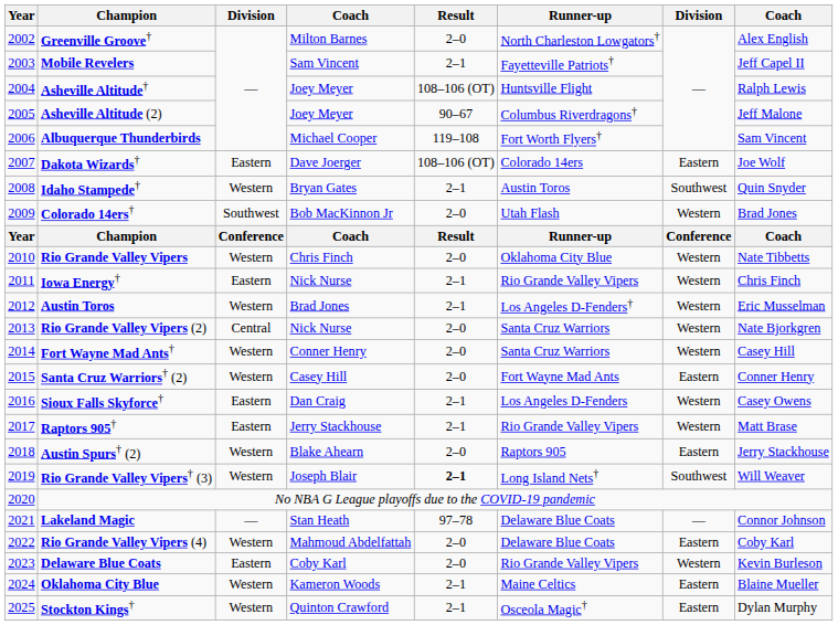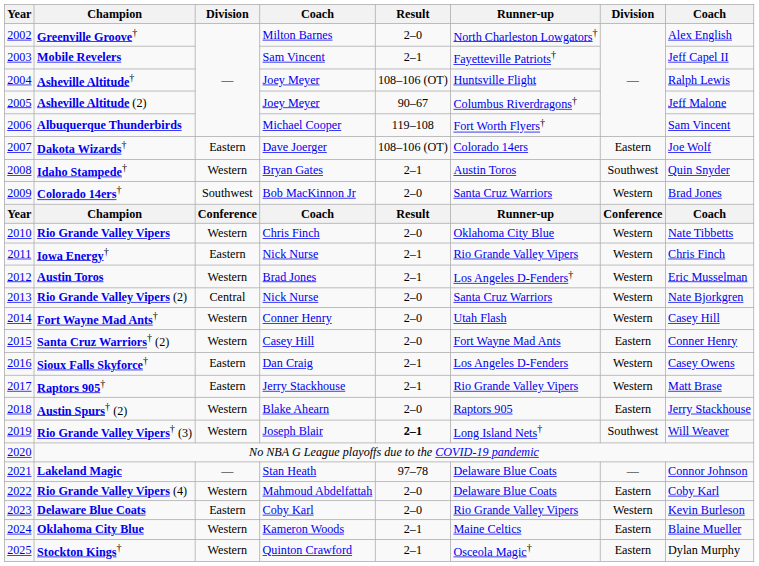Colorado 14ers† | Runner-up: Utah Flash -> Santa Cruz Warriors
Fort Wayne Mad Ants† | Runner-up: Santa Cruz Warriors -> Utah Flash
